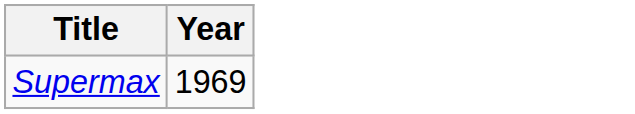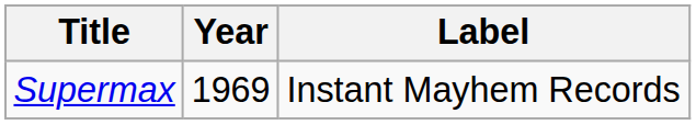+ column: Label | Instant Mayhem Records
